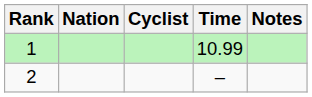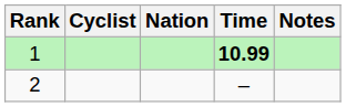columns swapped: Cyclist <-> Nation
1 | Time: normal -> bold
